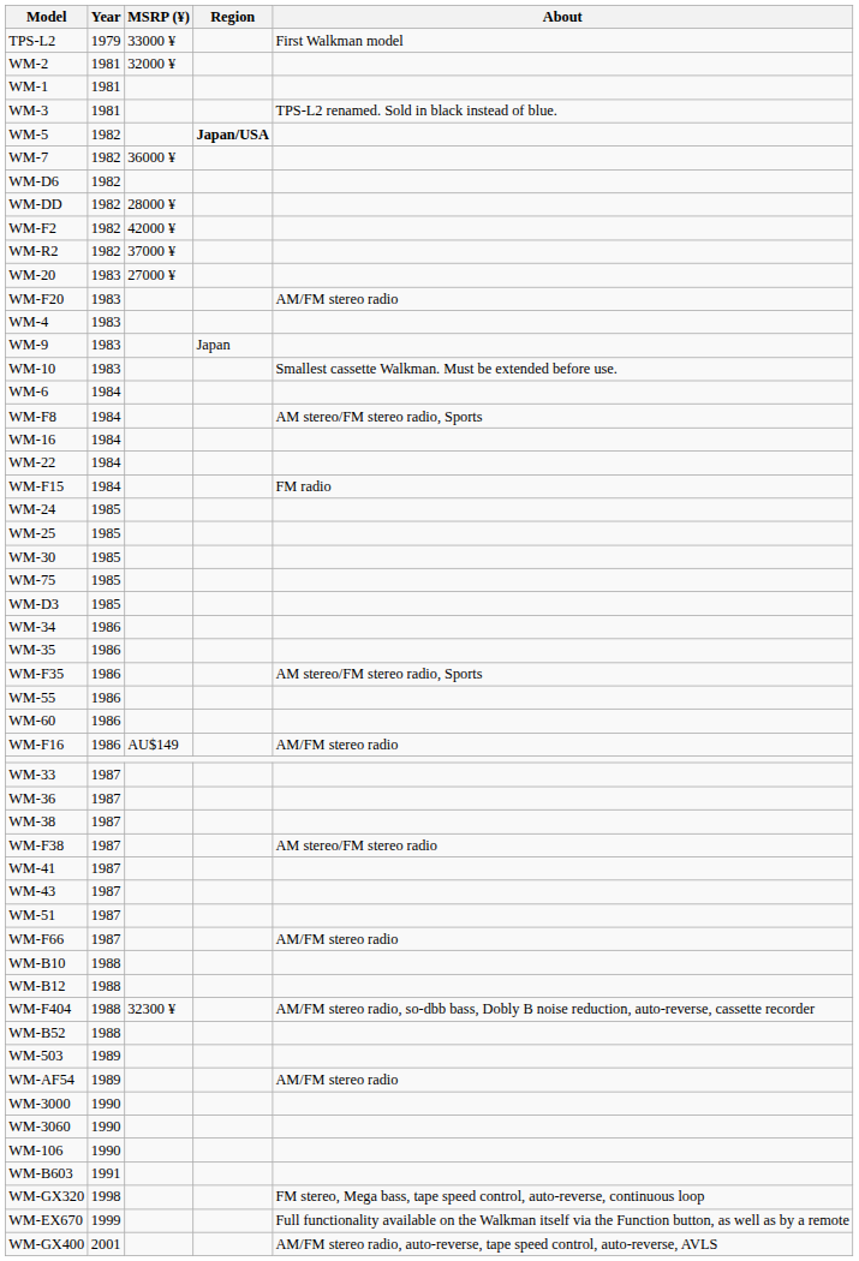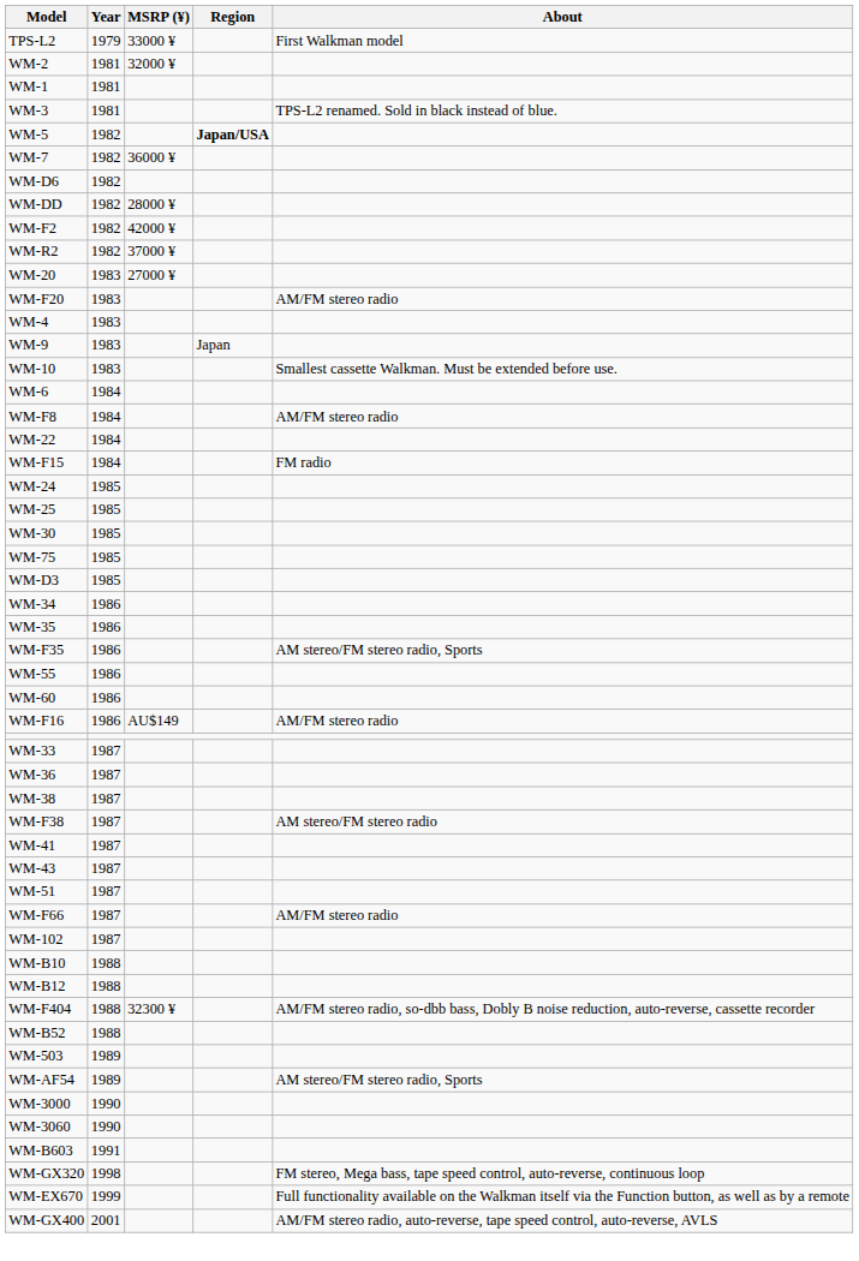WM-F8 | About: AM stereo/FM stereo radio, Sports -> AM/FM stereo radio
- row: WM-16 | 1984
+ row: WM-102 | 1987
WM-AF54 | About: AM/FM stereo radio -> AM stereo/FM stereo radio, Sports
- row: WM-106 | 1990
